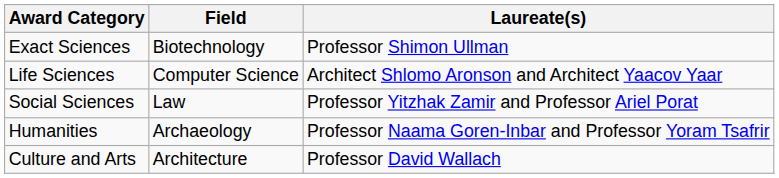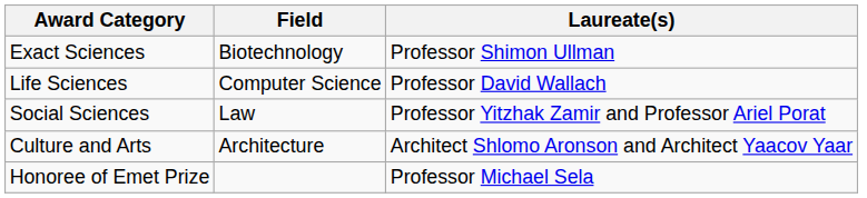Life Sciences | Laureate(s): Architect Shlomo Aronson and Architect Yaacov Yaar -> Professor David Wallach
- row: Humanities | Archaeology | Professor Naama Goren-Inbar and Professor Yoram Tsafrir
Culture and Arts | Laureate(s): Professor David Wallach -> Architect Shlomo Aronson and Architect Yaacov Yaar
+ row: Honoree of Emet Prize | Professor Michael Sela
